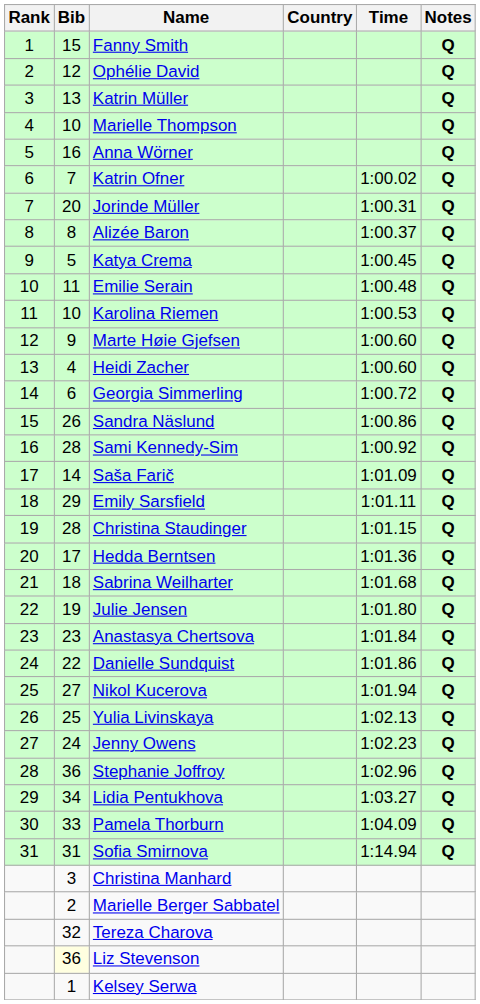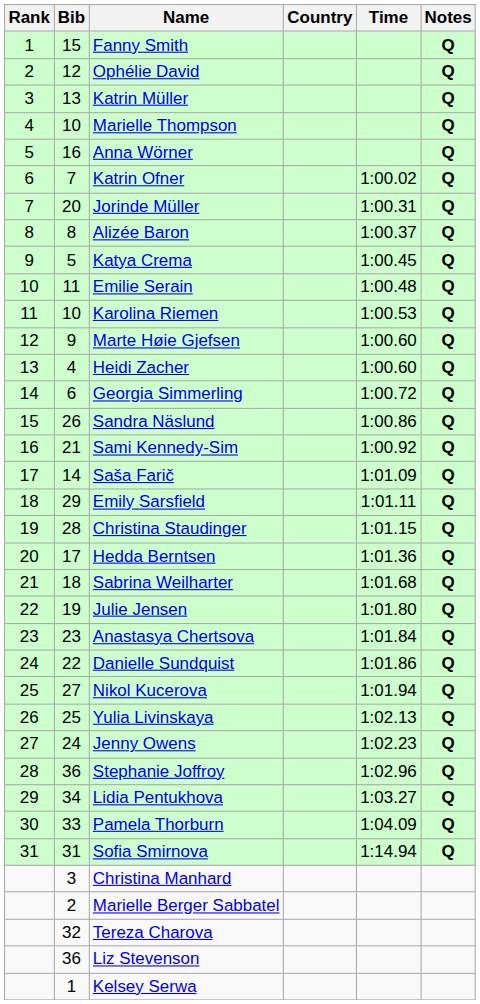Sami Kennedy-Sim | Bib: 28 -> 21
Liz Stevenson | Bib: lightyellow background -> no background
